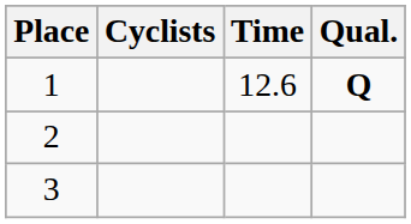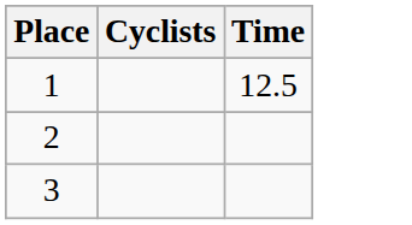- column: Qual. | Q
1 | Time: 12.6 -> 12.5
